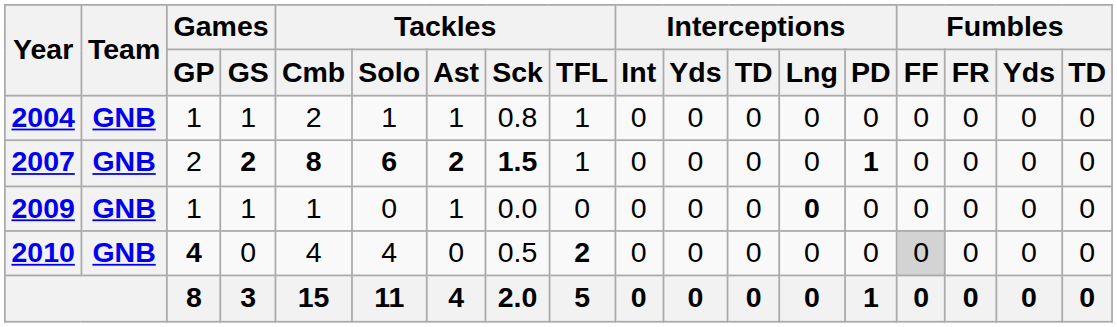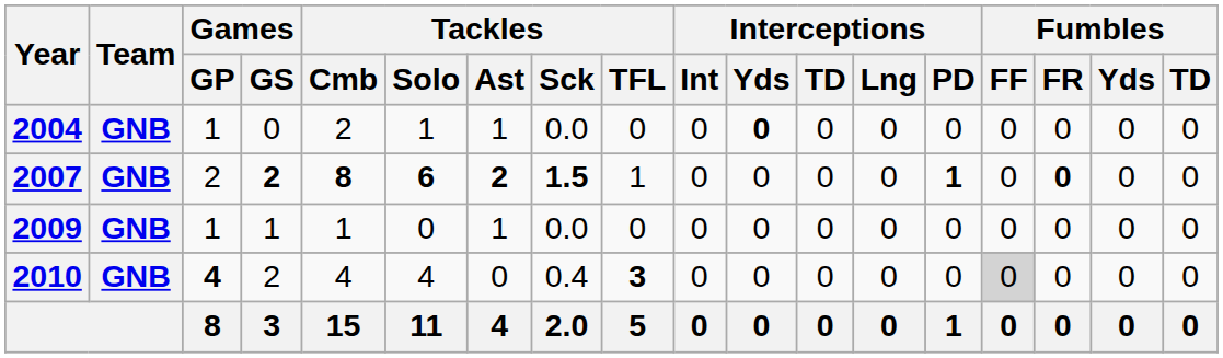2004 | Games / GS: 1 -> 0
2004 | Tackles / Sck: 0.8 -> 0.0
2004 | Tackles / TFL: 1 -> 0
2004 | Interceptions / Yds: normal -> bold
2007 | Fumbles / FR: normal -> bold
2009 | Interceptions / Lng: bold -> normal
2010 | Games / GS: 0 -> 2
2010 | Tackles / Sck: 0.5 -> 0.4
2010 | Tackles / TFL: 2 -> 3
